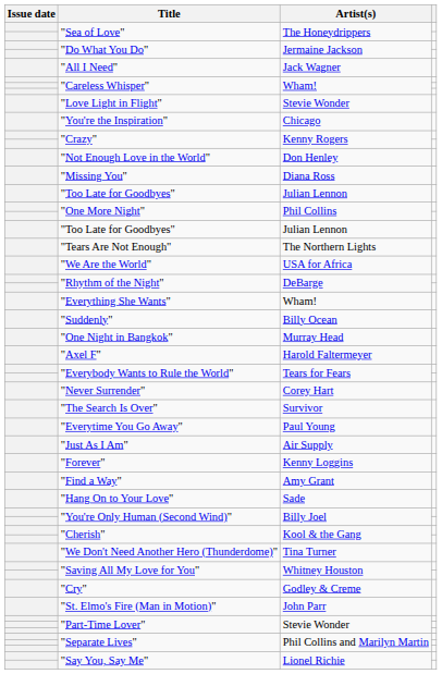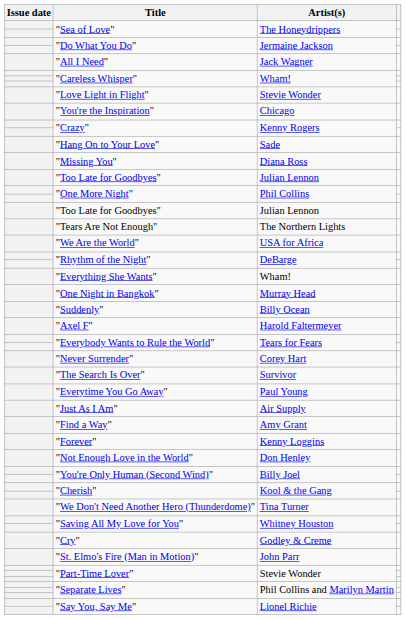rows swapped: "Hang On to Your Love" <-> "Not Enough Love in the World"
rows swapped: "One Night in Bangkok" <-> "Suddenly"
rows swapped: "Find a Way" <-> "Forever"
